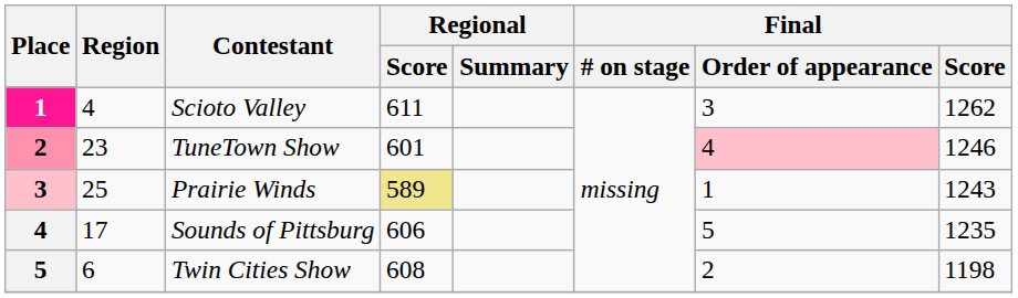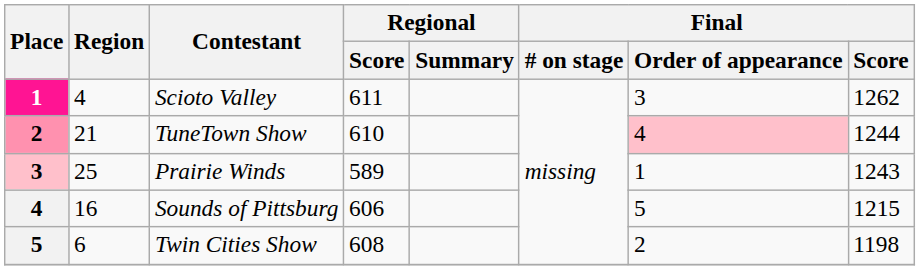TuneTown Show | Region: 23 -> 21
TuneTown Show | Regional / Score: 601 -> 610
TuneTown Show | Final / Score: 1246 -> 1244
Prairie Winds | Regional / Score: khaki background -> no background
Sounds of Pittsburg | Region: 17 -> 16
Sounds of Pittsburg | Final / Score: 1235 -> 1215
